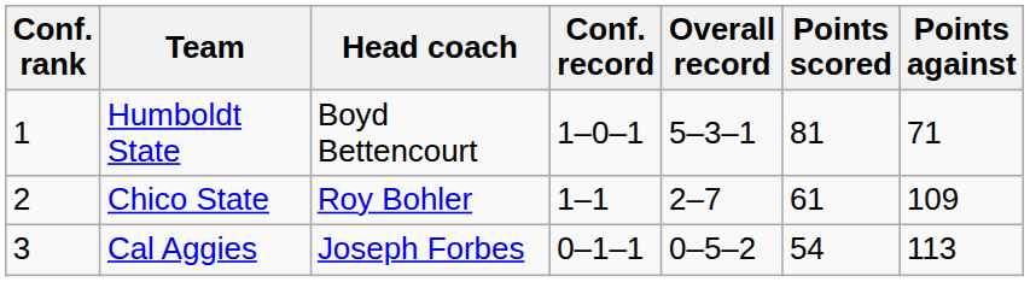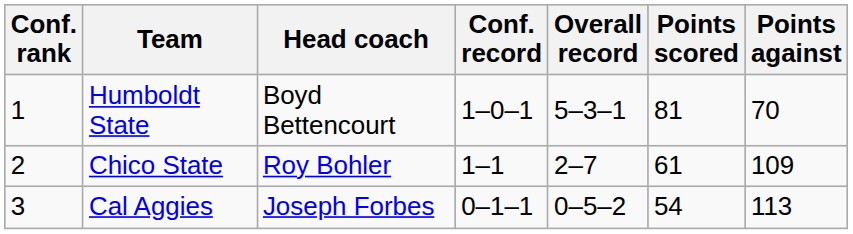Humboldt State | Points against: 71 -> 70
